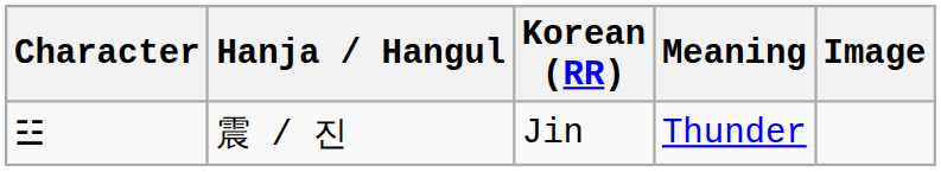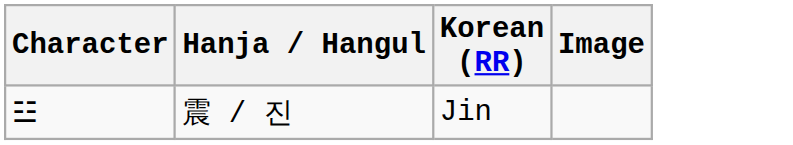- column: Meaning | Thunder
